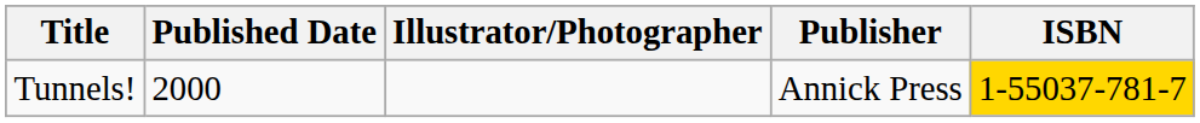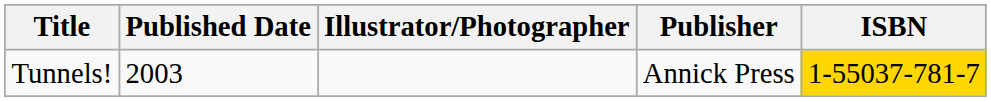Tunnels! | Published Date: 2000 -> 2003
